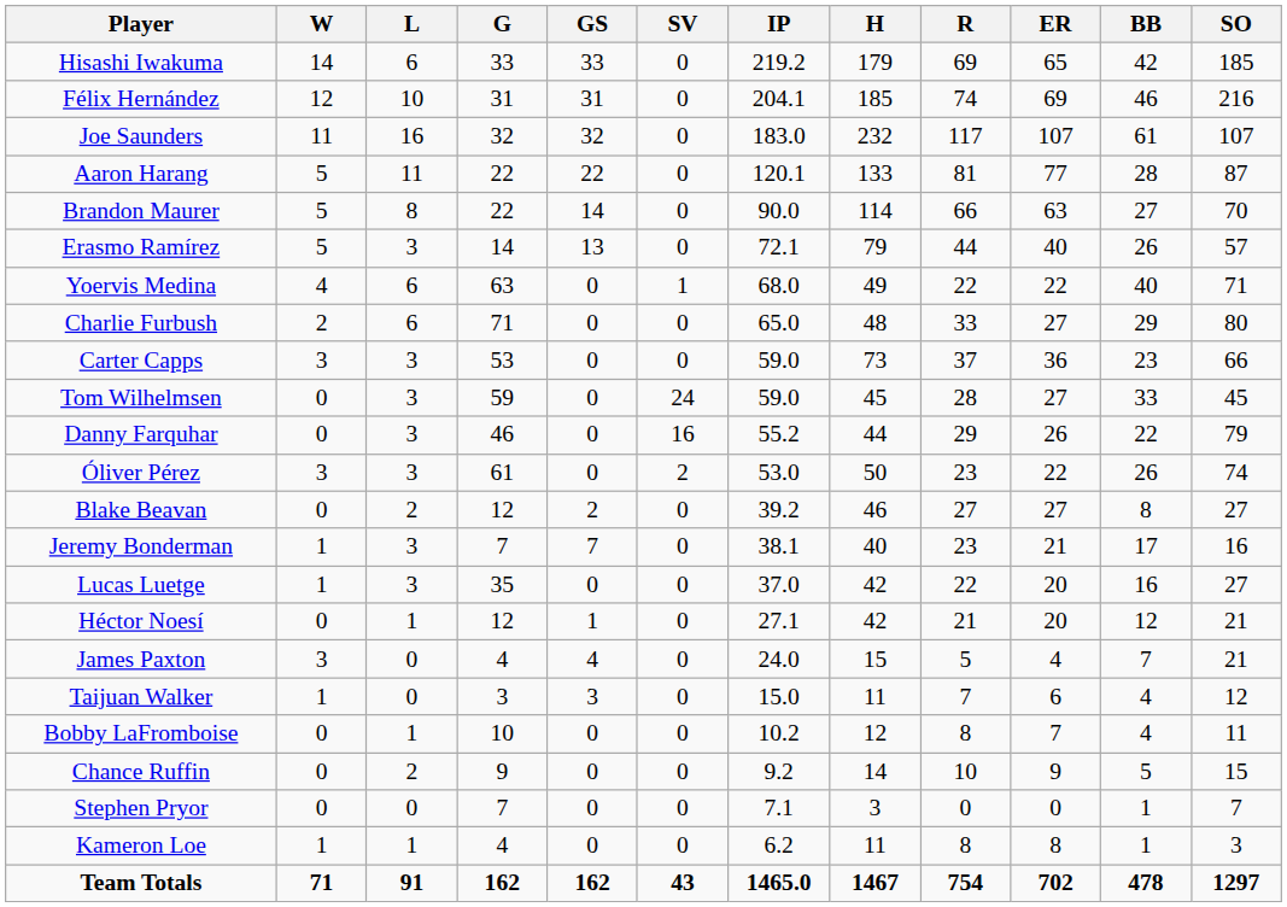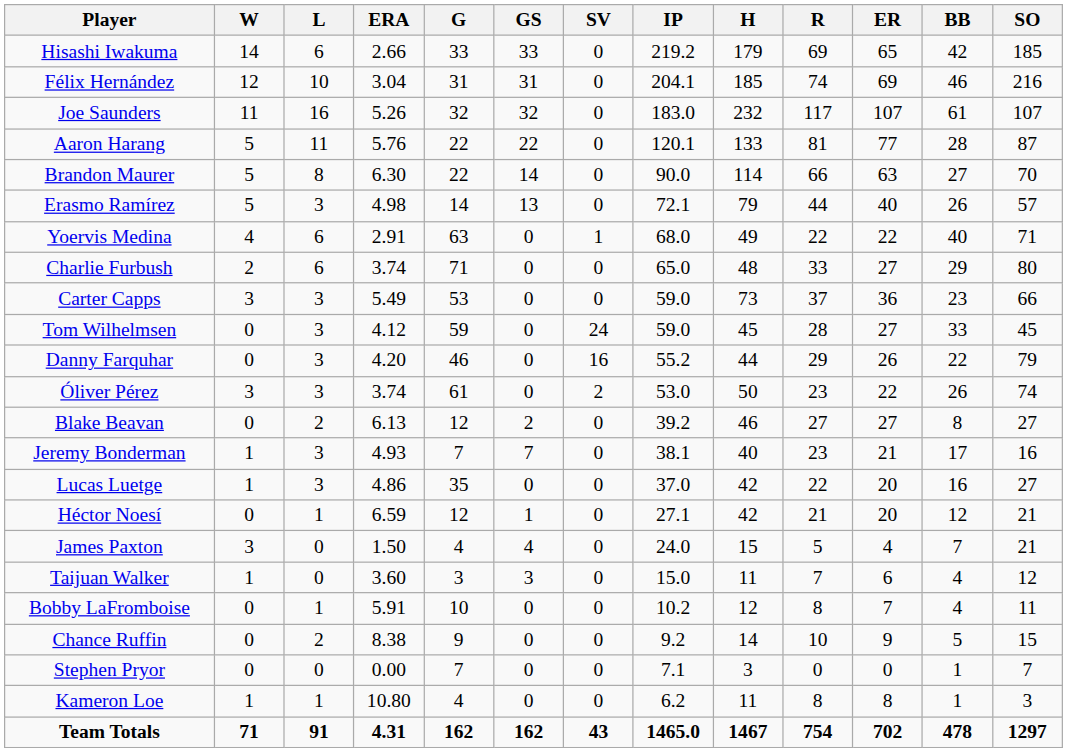+ column: ERA | 2.66 | 3.04 | 5.26 | 5.76 | 6.30 | 4.98 | 2.91 | 3.74 | 5.49 | 4.12 | 4.20 | 3.74 | 6.13 | 4.93 | 4.86 | 6.59 | 1.50 | 3.60 | 5.91 | 8.38 | 0.00 | 10.80 | 4.31
